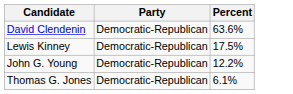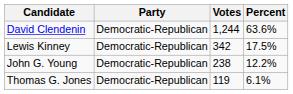+ column: Votes | 1,244 | 342 | 238 | 119
